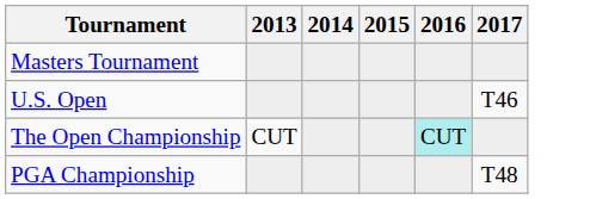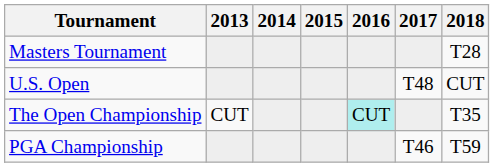+ column: 2018 | T28 | CUT | T35 | T59
U.S. Open | 2017: T46 -> T48
PGA Championship | 2017: T48 -> T46
